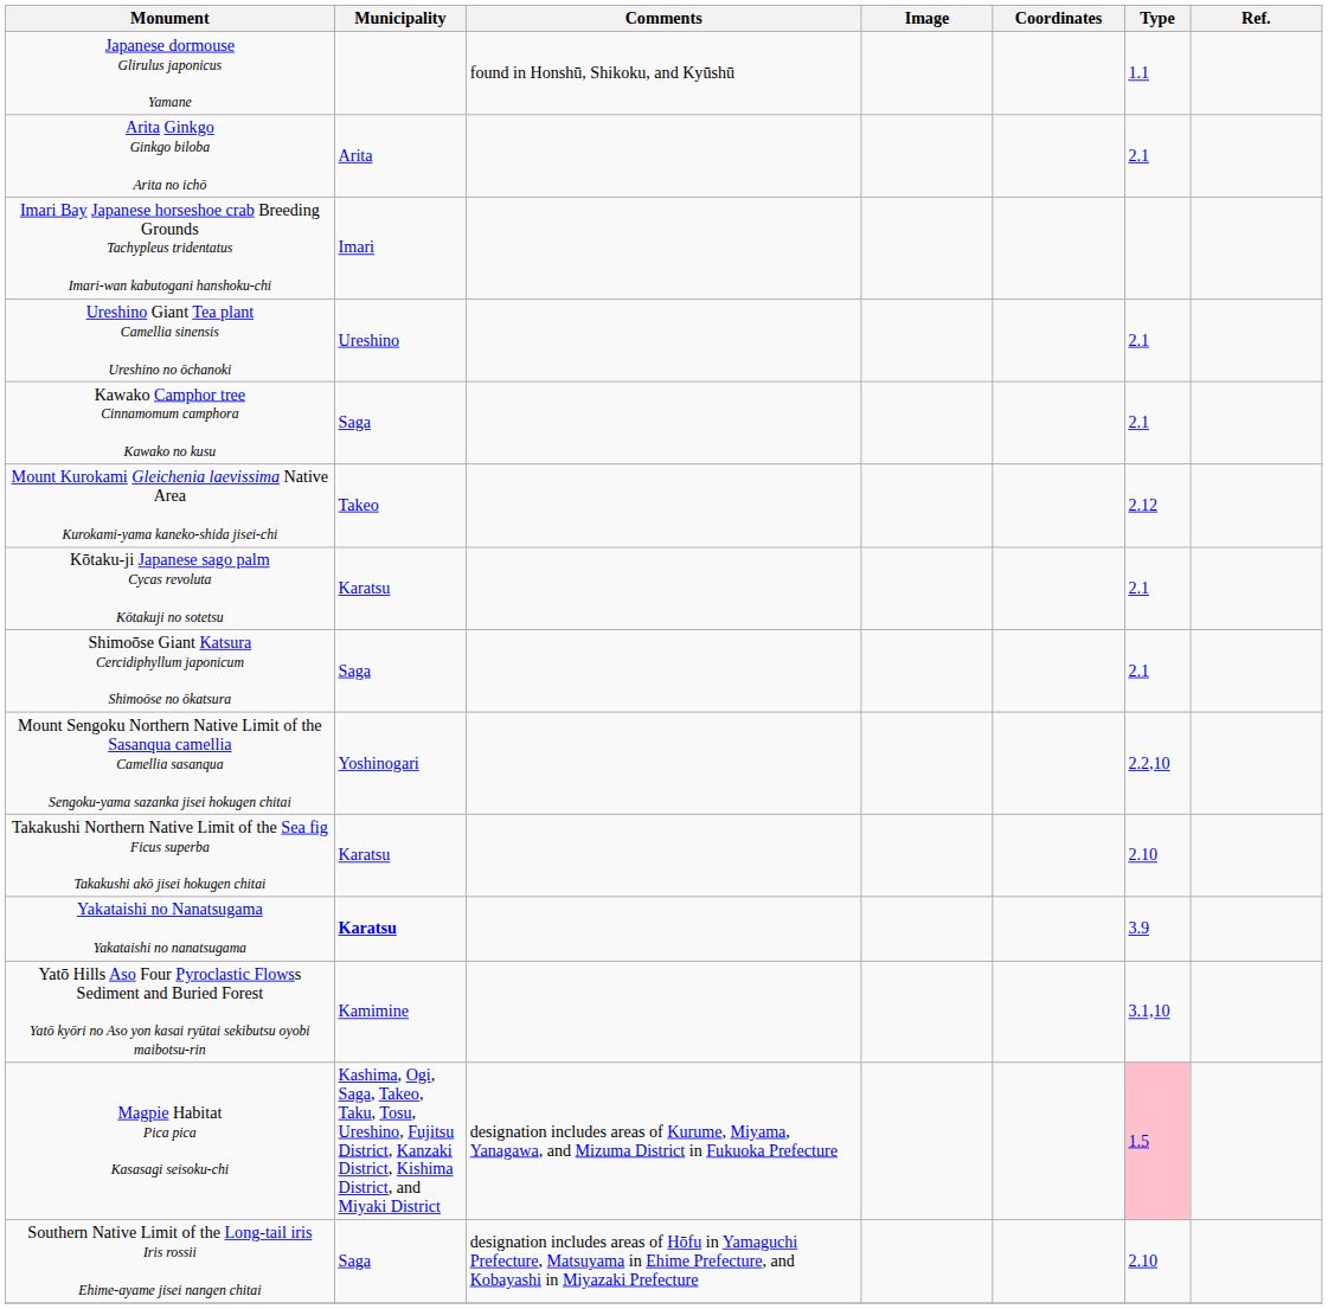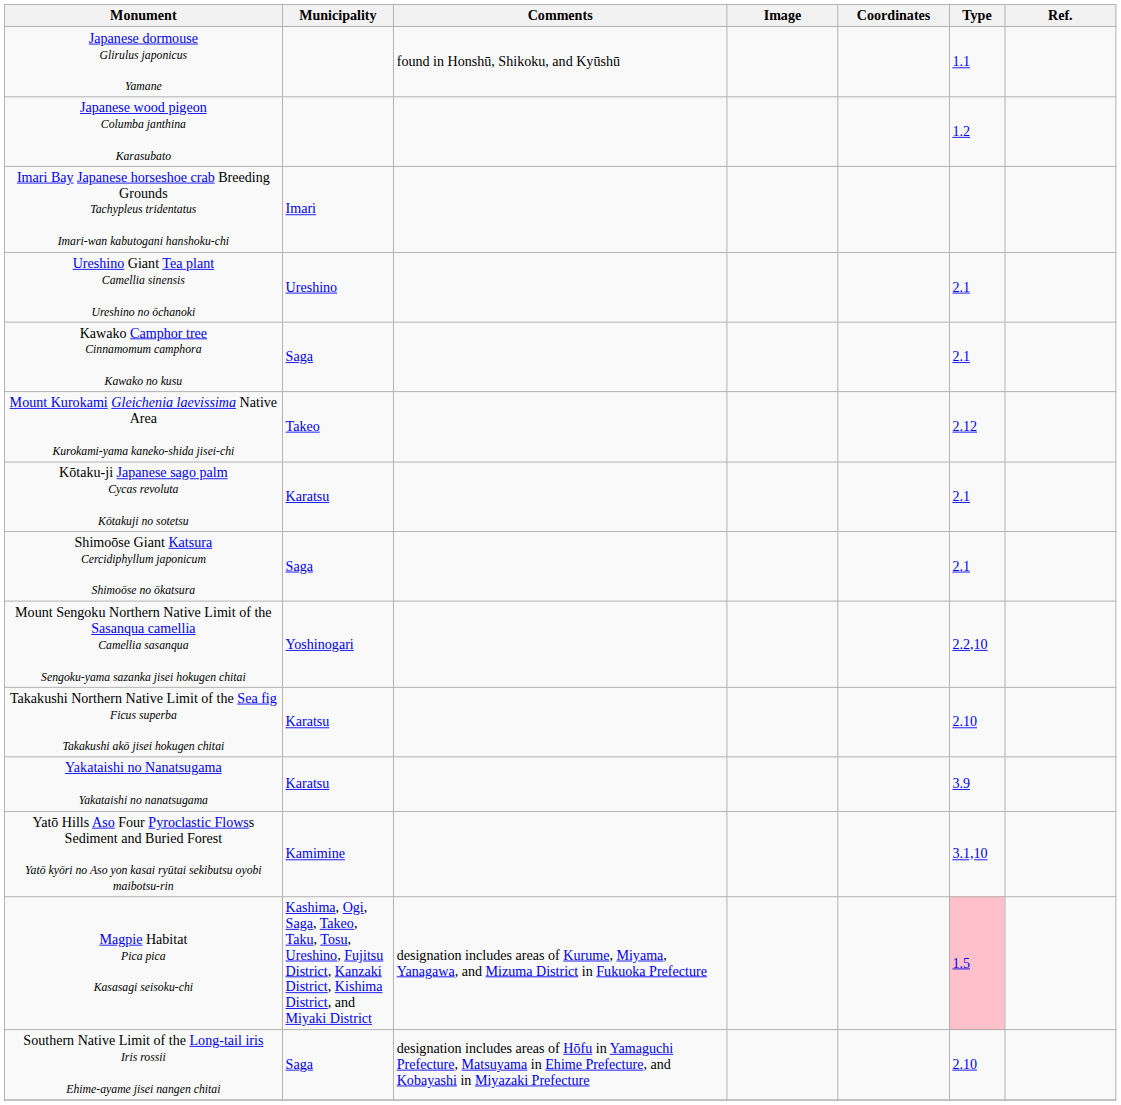+ row: Japanese wood pigeon Columba janthina Karasubato | 1.2
- row: Arita Ginkgo Ginkgo biloba Arita no ichō | Arita | 2.1
Yakataishi no Nanatsugama Yakataishi no nanatsugama | Municipality: bold -> normal
